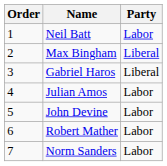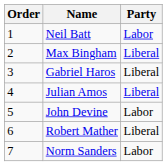Julian Amos | Party: Labor -> Liberal
Robert Mather | Party: Labor -> Liberal
